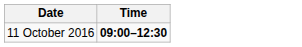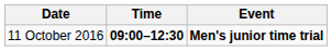+ column: Event | Men's junior time trial
